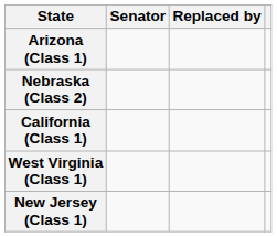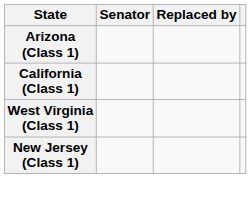- row: Nebraska (Class 2)
